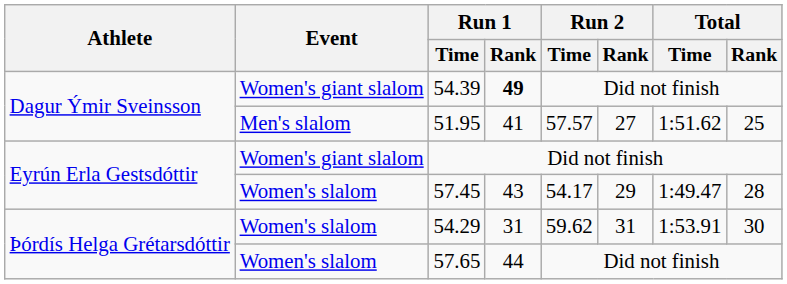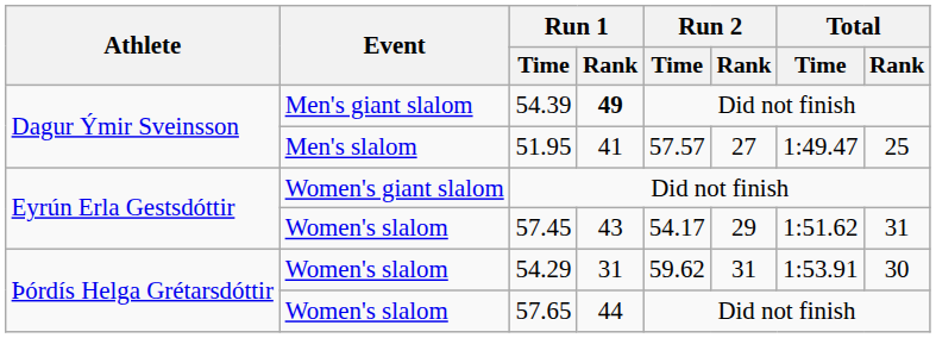54.39 | Event: Women's giant slalom -> Men's giant slalom
51.95 | Total / Time: 1:51.62 -> 1:49.47
57.45 | Total / Time: 1:49.47 -> 1:51.62
57.45 | Total / Rank: 28 -> 31
